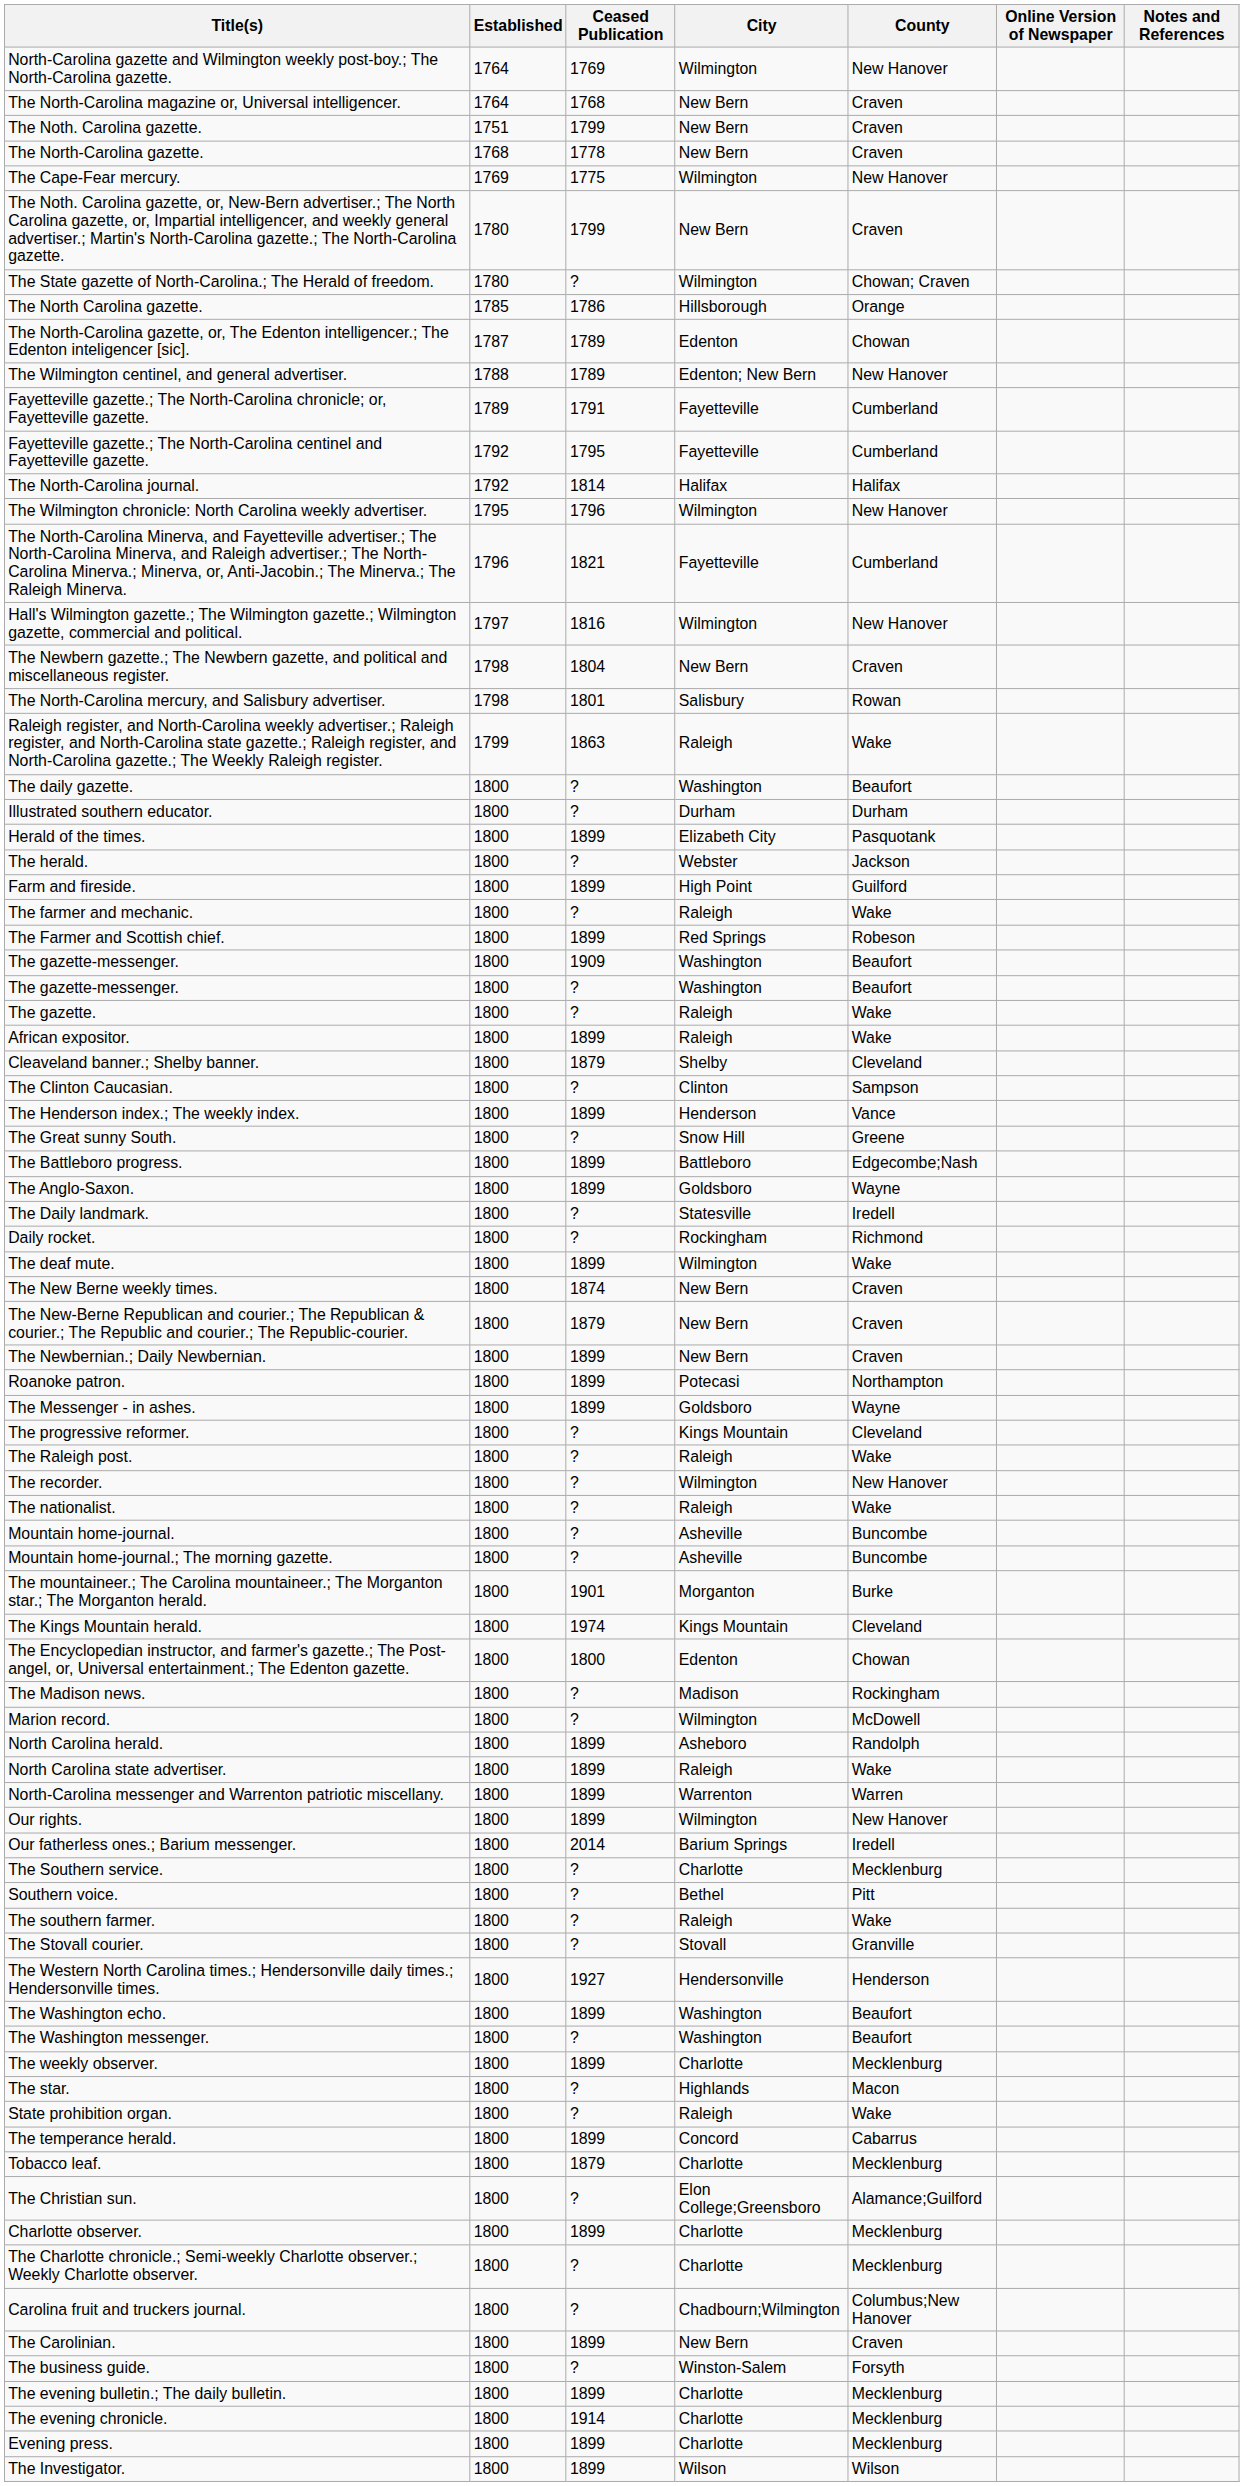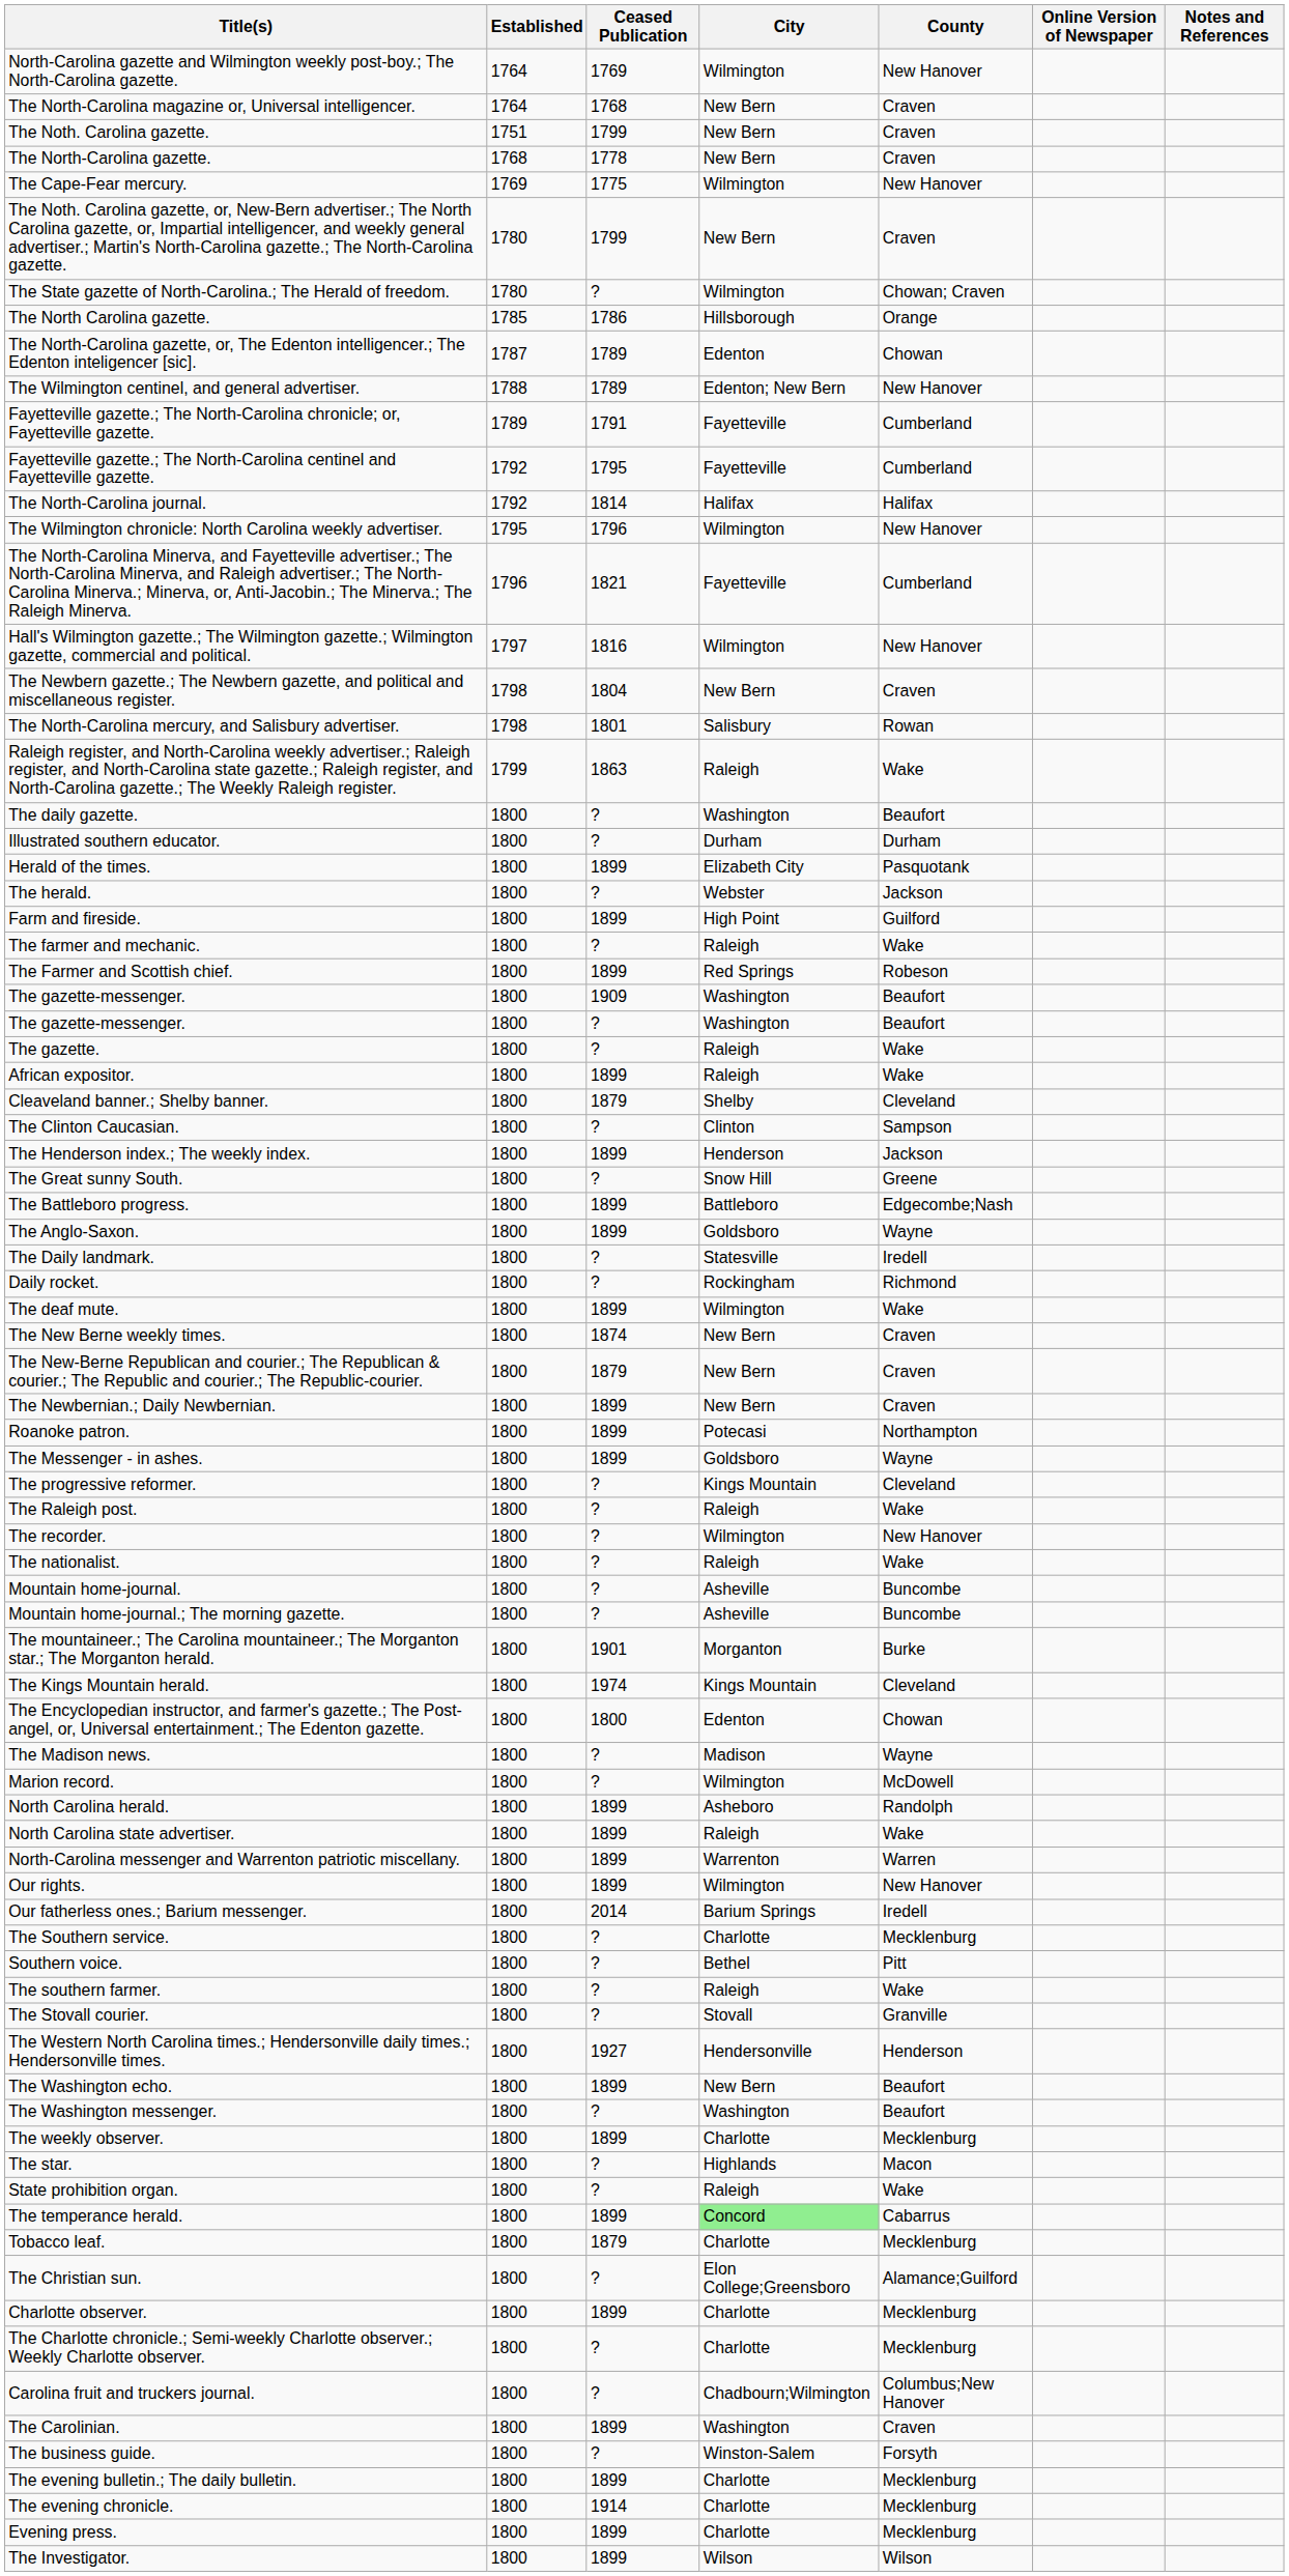The Henderson index.; The weekly index. | County: Vance -> Jackson
The Madison news. | County: Rockingham -> Wayne
The Washington echo. | City: Washington -> New Bern
The temperance herald. | City: no background -> lightgreen background
The Carolinian. | City: New Bern -> Washington
